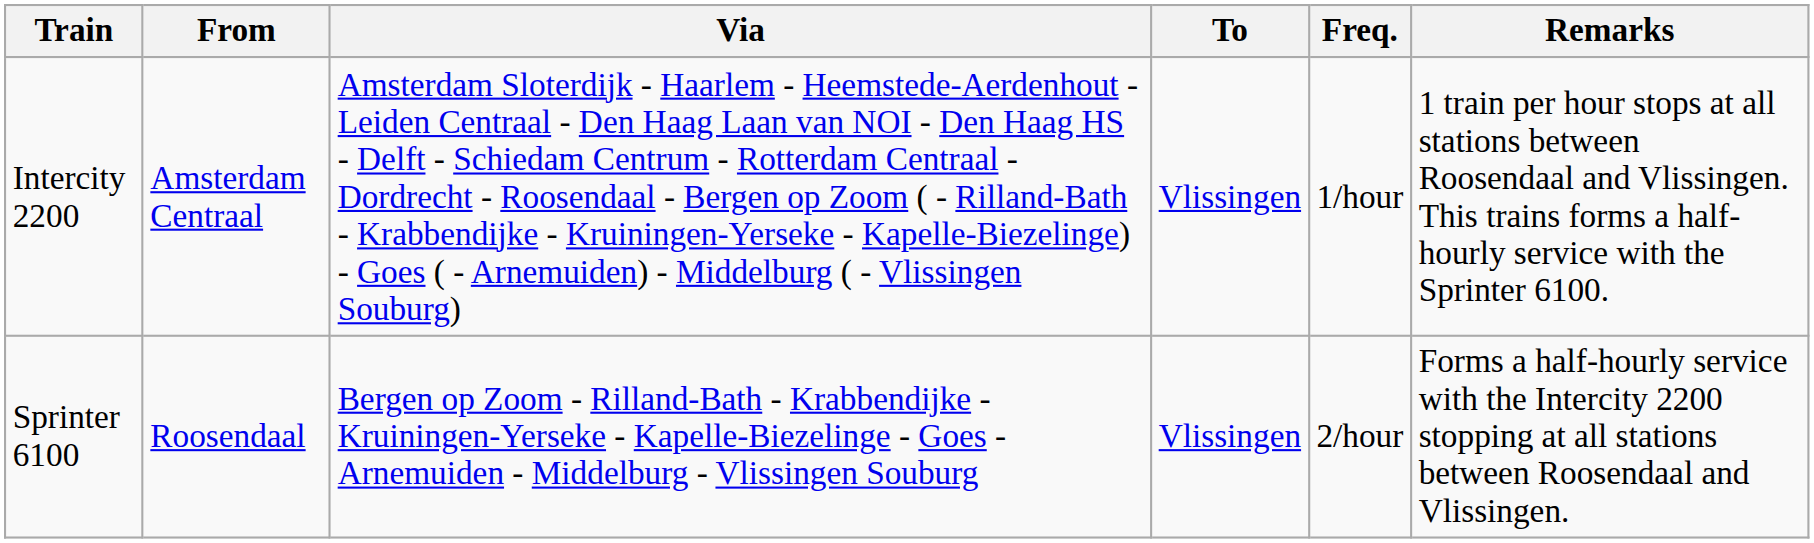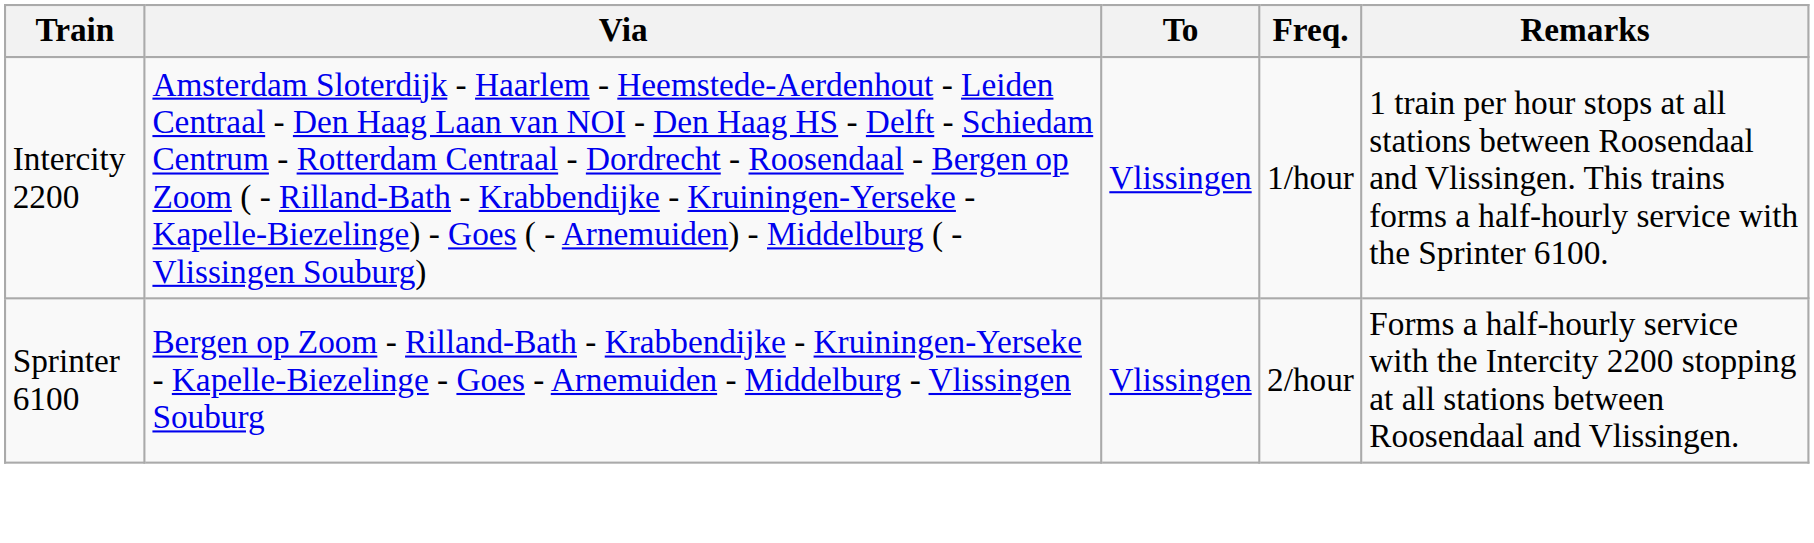- column: From | Amsterdam Centraal | Roosendaal
